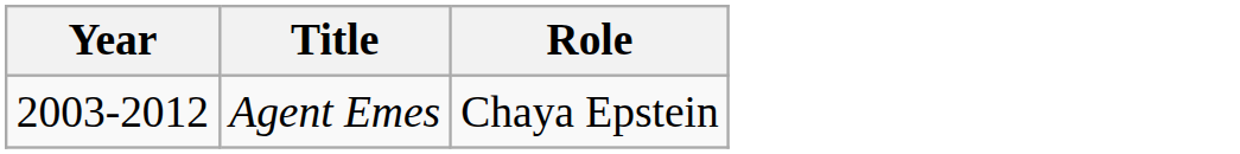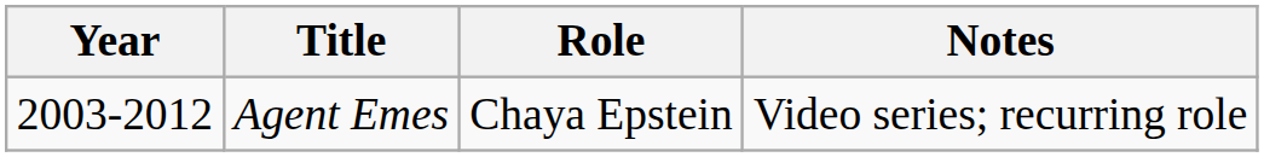+ column: Notes | Video series; recurring role
